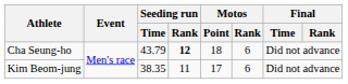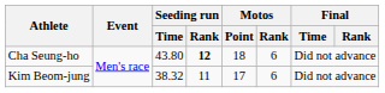Cha Seung-ho | Seeding run / Time: 43.79 -> 43.80
Kim Beom-jung | Seeding run / Time: 38.35 -> 38.32
